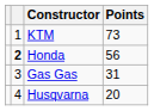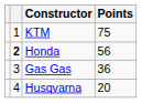KTM | Points: 73 -> 75
Gas Gas | Points: 31 -> 36
